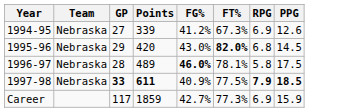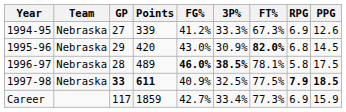+ column: 3P% | 33.3% | 30.9% | 38.5% | 32.5% | 33.4%
